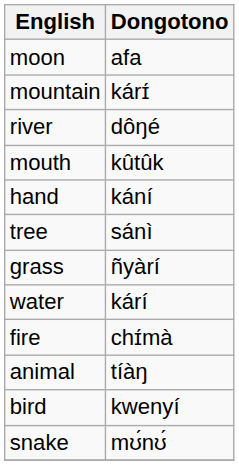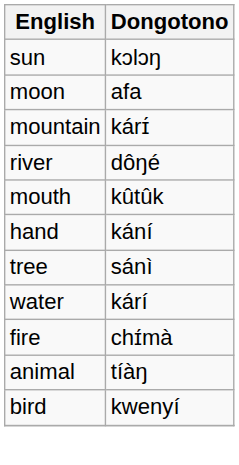+ row: sun | kɔlɔŋ
- row: grass | ñyàrí
- row: snake | mʊ́nʊ́
